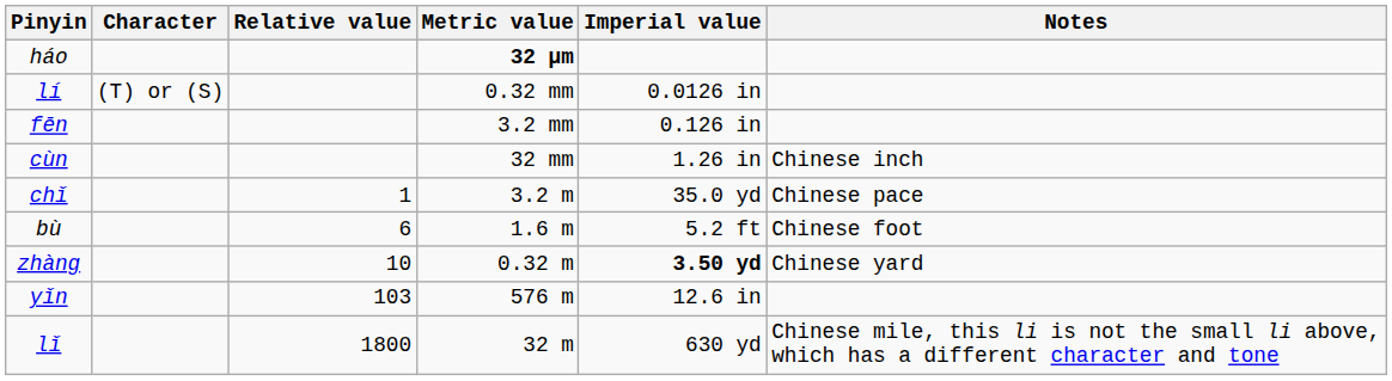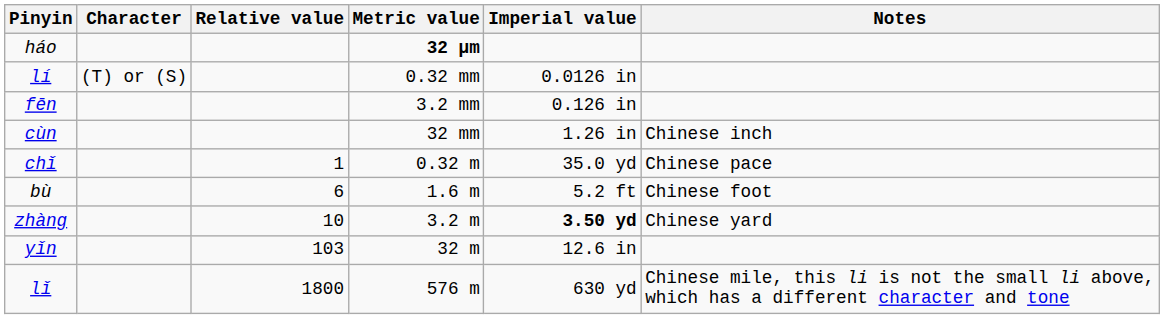chǐ | Metric value: 3.2 m -> 0.32 m
zhàng | Metric value: 0.32 m -> 3.2 m
yǐn | Metric value: 576 m -> 32 m
lǐ | Metric value: 32 m -> 576 m
